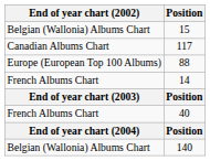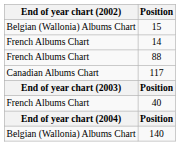rows swapped: 117 <-> 14
88 | End of year chart (2002): Europe (European Top 100 Albums) -> French Albums Chart
